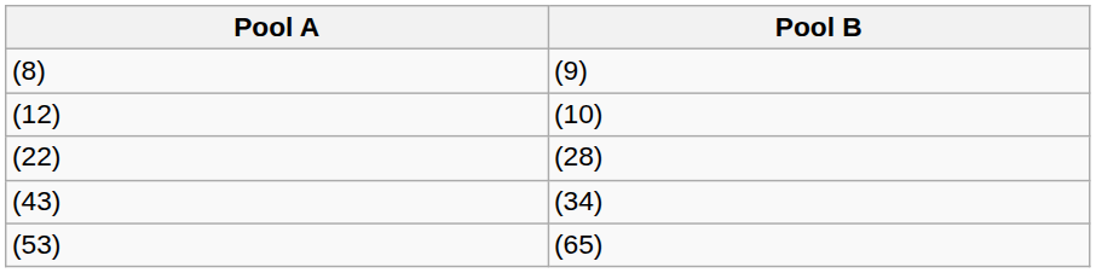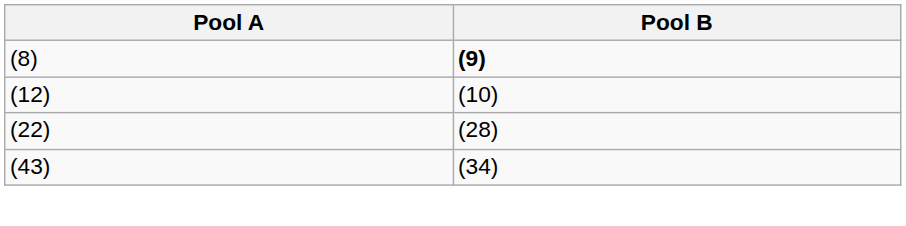(8) | Pool B: normal -> bold
- row: (53) | (65)
